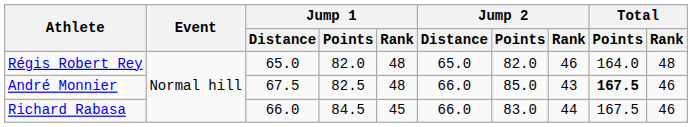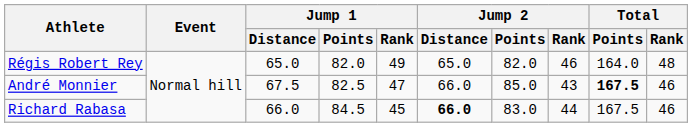Régis Robert Rey | Jump 1 / Rank: 48 -> 49
André Monnier | Jump 1 / Rank: 48 -> 47
Richard Rabasa | Jump 2 / Distance: normal -> bold
